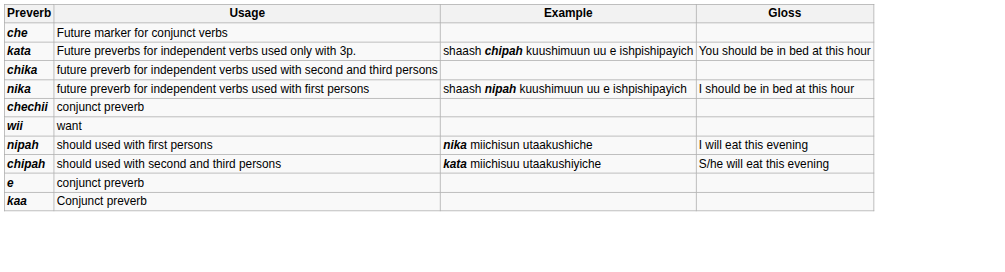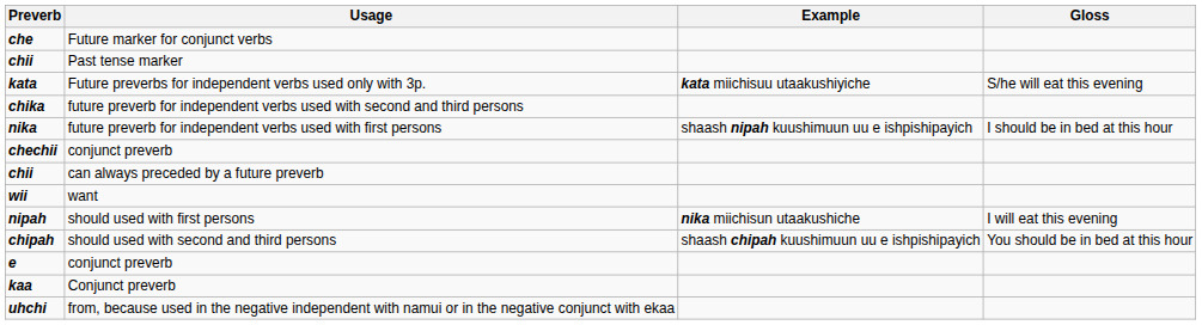+ row: chii | Past tense marker
kata | Example: shaash chipah kuushimuun uu e ishpishipayich -> kata miichisuu utaakushiyiche
kata | Gloss: You should be in bed at this hour -> S/he will eat this evening
+ row: chii | can always preceded by a future preverb
chipah | Example: kata miichisuu utaakushiyiche -> shaash chipah kuushimuun uu e ishpishipayich
chipah | Gloss: S/he will eat this evening -> You should be in bed at this hour
+ row: uhchi | from, because used in the negative independent with namui or in the negative conjunct with ekaa
